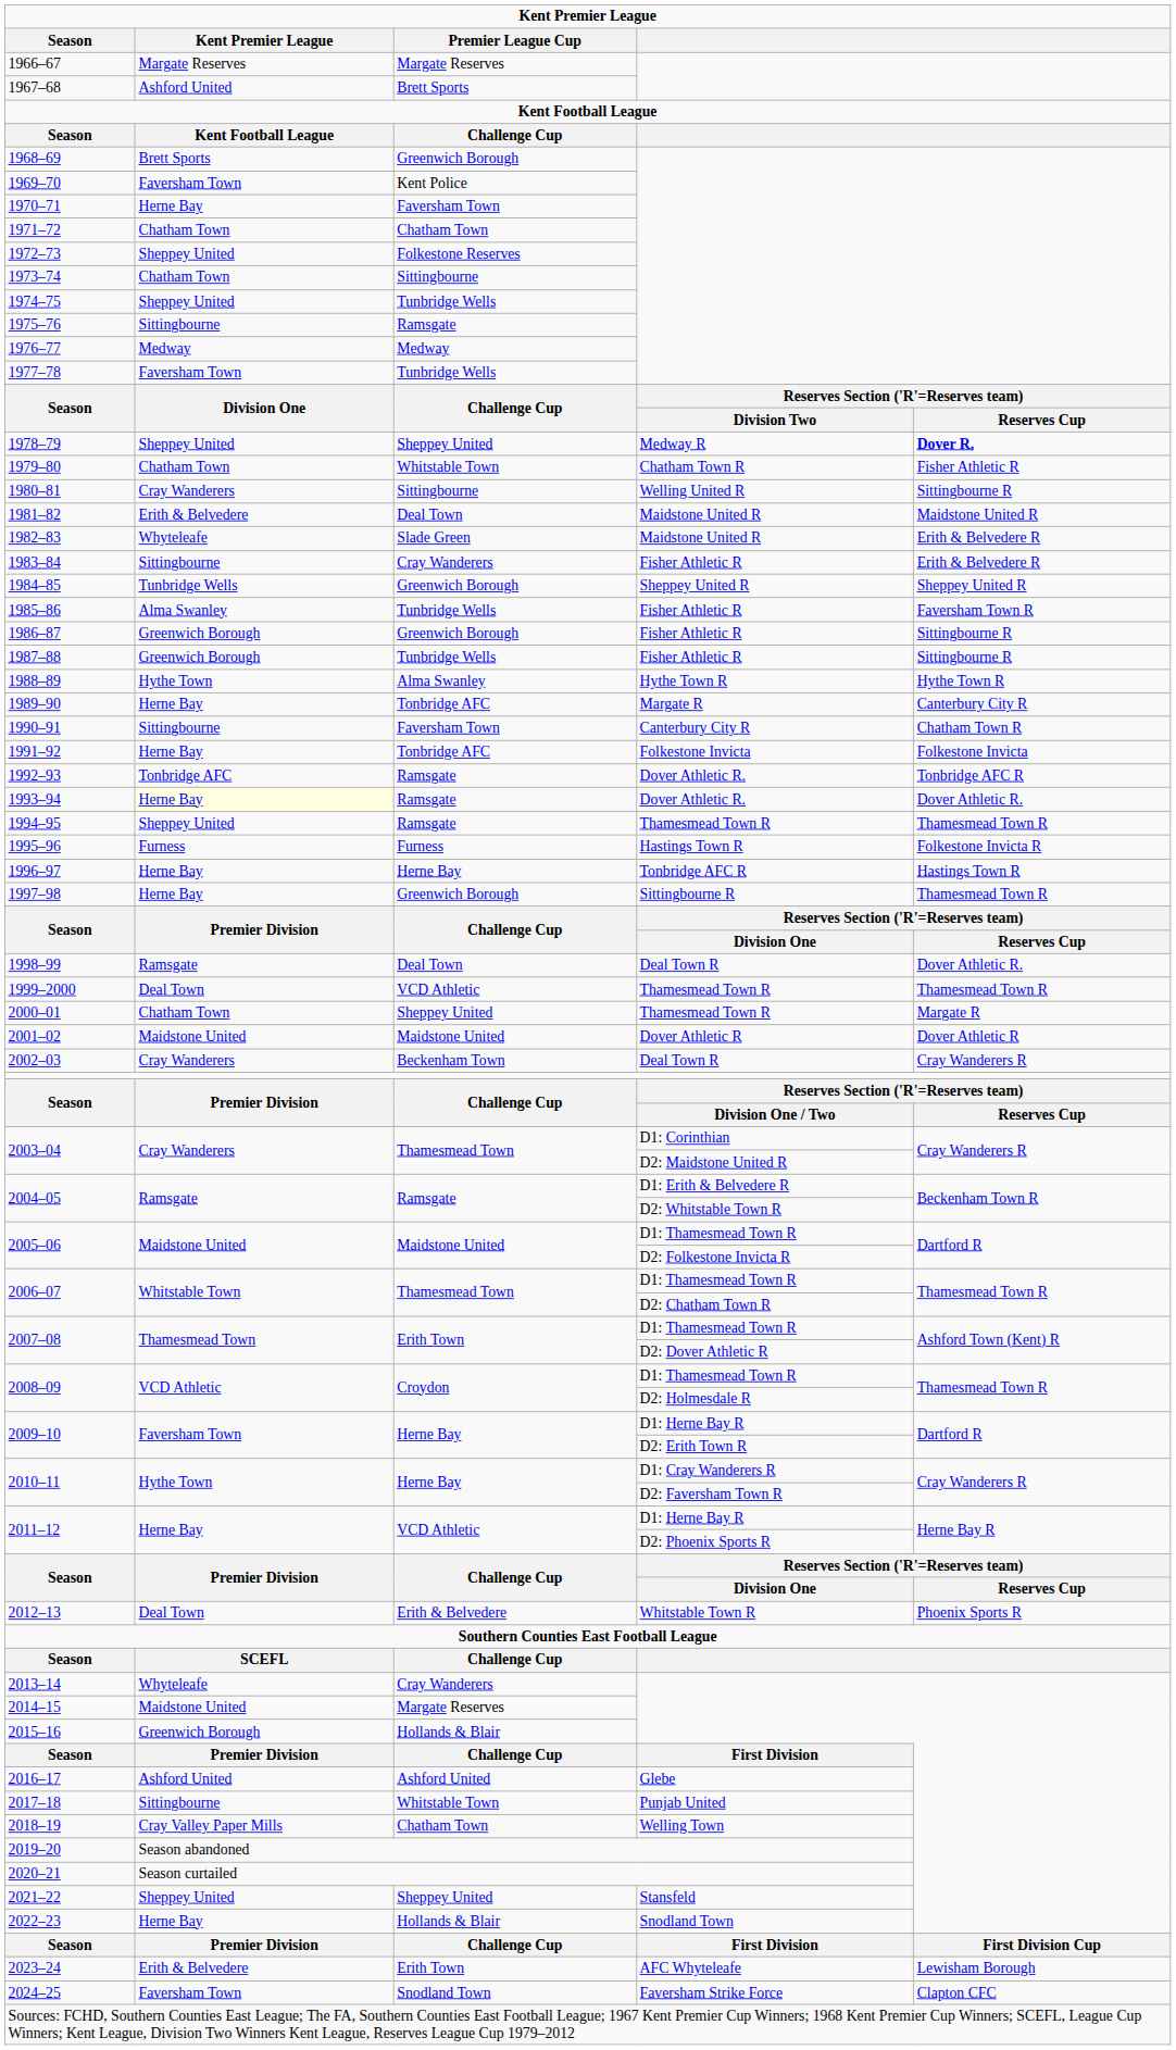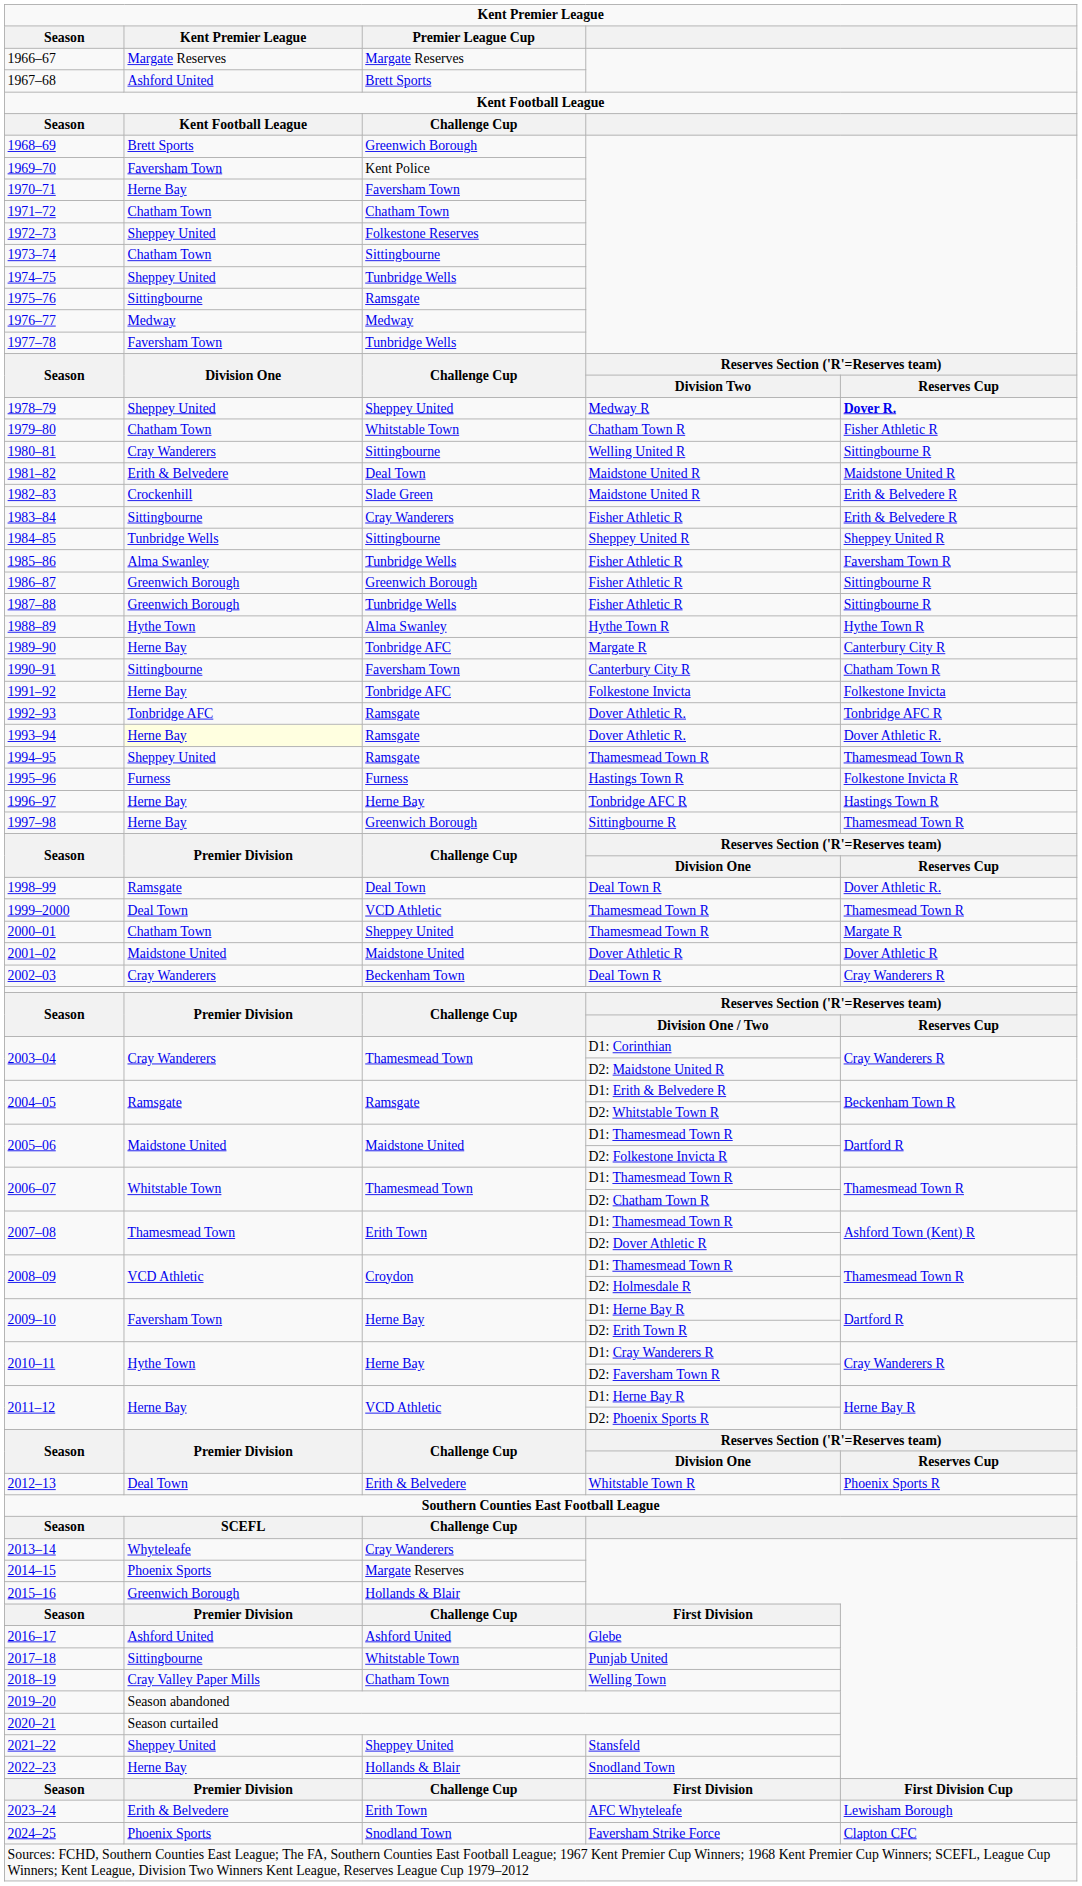1982–83 | Kent Premier League: Whyteleafe -> Crockenhill
1984–85 | Premier League Cup: Greenwich Borough -> Sittingbourne
2014–15 | Kent Premier League: Maidstone United -> Phoenix Sports
2024–25 | Kent Premier League: Faversham Town -> Phoenix Sports
